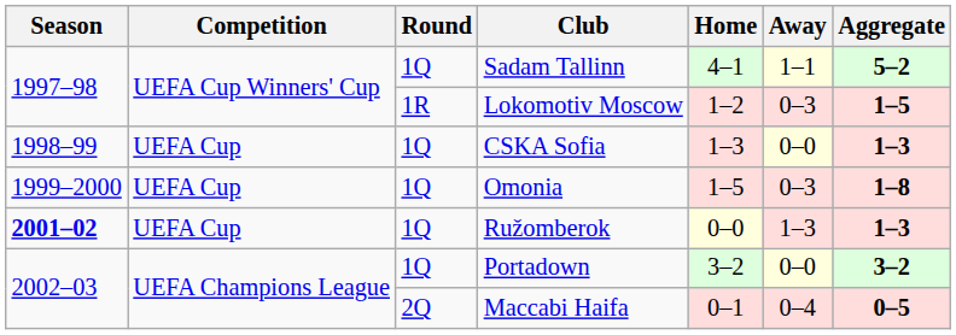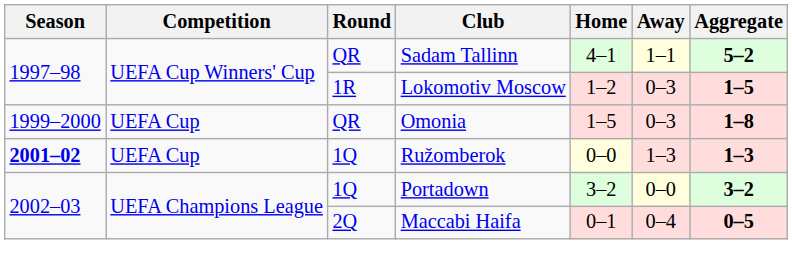Sadam Tallinn | Round: 1Q -> QR
- row: 1998–99 | UEFA Cup | 1Q | CSKA Sofia | 1–3 | 0–0 | 1–3
Omonia | Round: 1Q -> QR
